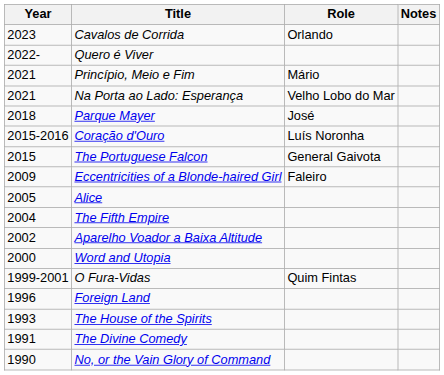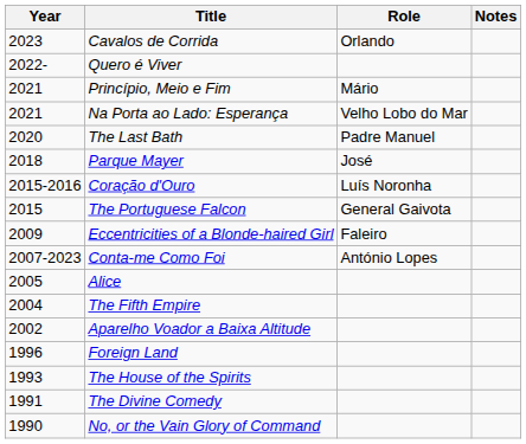+ row: 2020 | The Last Bath | Padre Manuel
+ row: 2007-2023 | Conta-me Como Foi | António Lopes
- row: 2000 | Word and Utopia
- row: 1999-2001 | O Fura-Vidas | Quim Fintas
